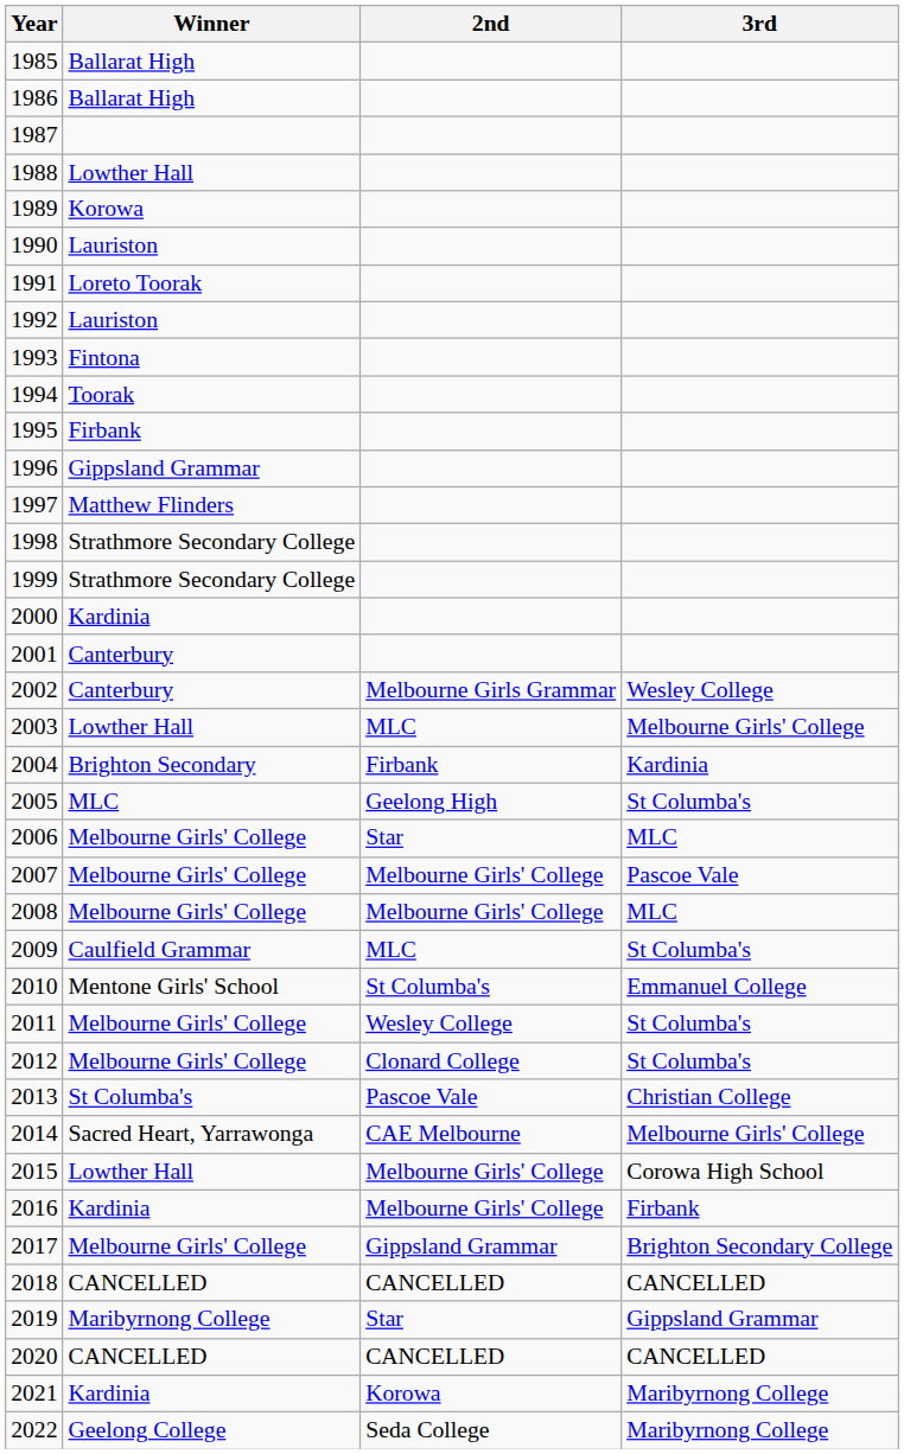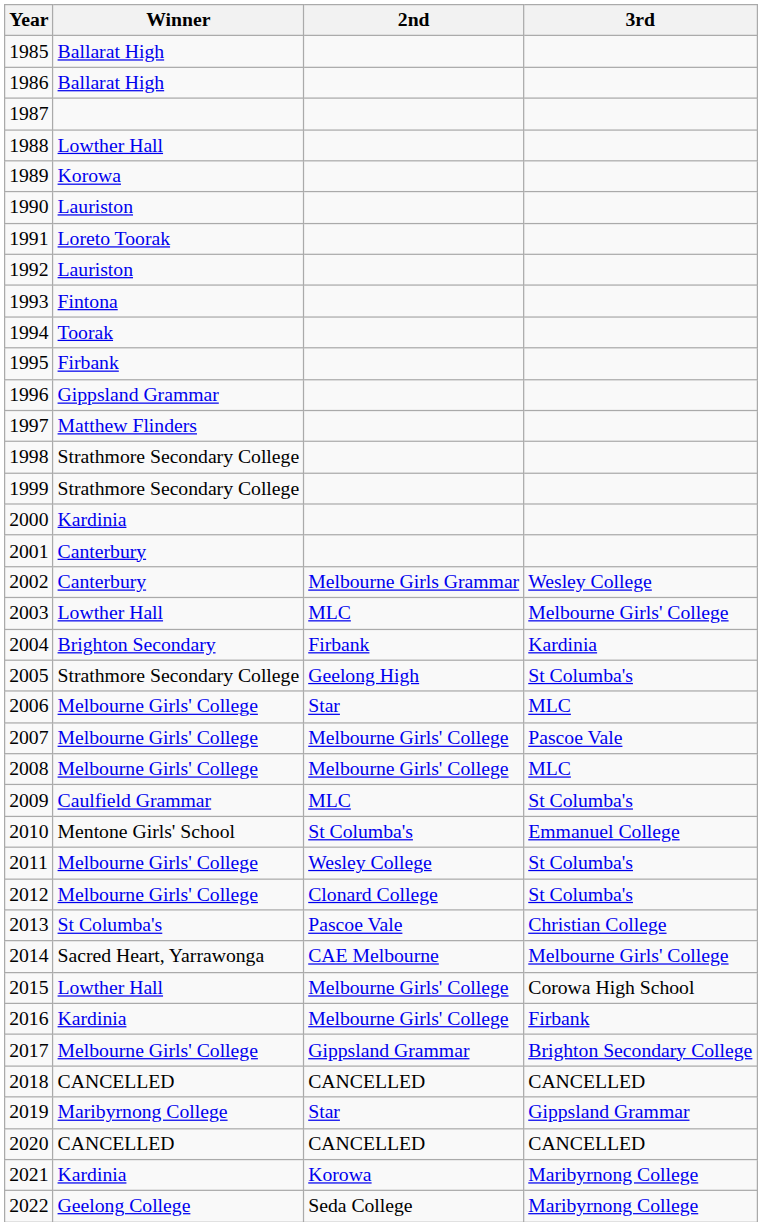2005 | Winner: MLC -> Strathmore Secondary College
